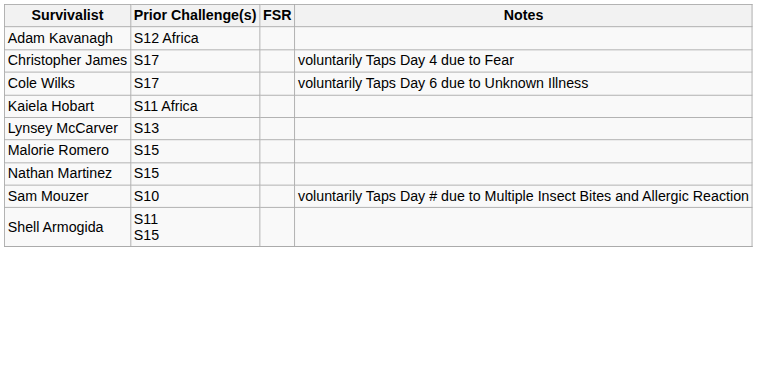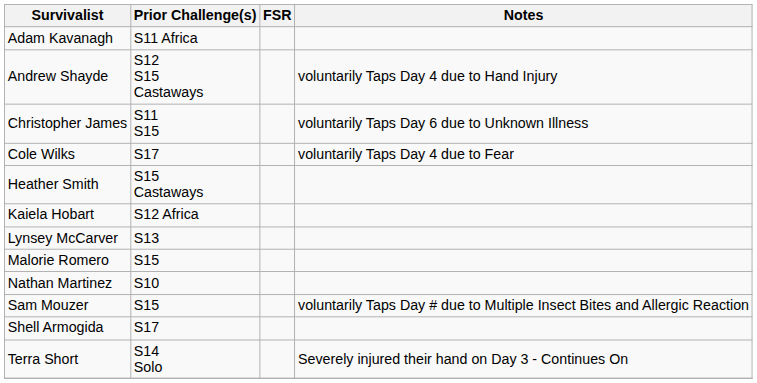Adam Kavanagh | Prior Challenge(s): S12 Africa -> S11 Africa
+ row: Andrew Shayde | S12 S15 Castaways | voluntarily Taps Day 4 due to Hand Injury
Christopher James | Prior Challenge(s): S17 -> S11 S15
Christopher James | Notes: voluntarily Taps Day 4 due to Fear -> voluntarily Taps Day 6 due to Unknown Illness
Cole Wilks | Notes: voluntarily Taps Day 6 due to Unknown Illness -> voluntarily Taps Day 4 due to Fear
+ row: Heather Smith | S15 Castaways
Kaiela Hobart | Prior Challenge(s): S11 Africa -> S12 Africa
Nathan Martinez | Prior Challenge(s): S15 -> S10
Sam Mouzer | Prior Challenge(s): S10 -> S15
Shell Armogida | Prior Challenge(s): S11 S15 -> S17
+ row: Terra Short | S14 Solo | Severely injured their hand on Day 3 - Continues On
